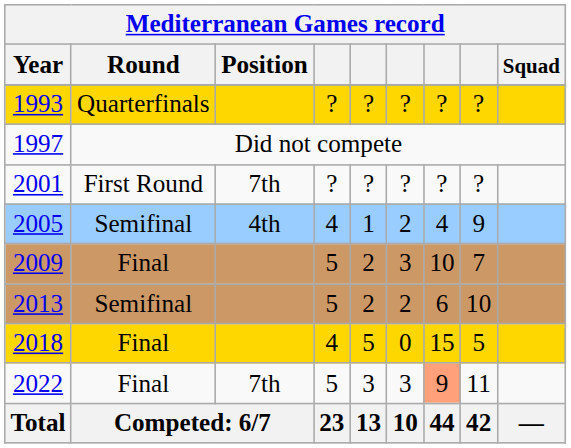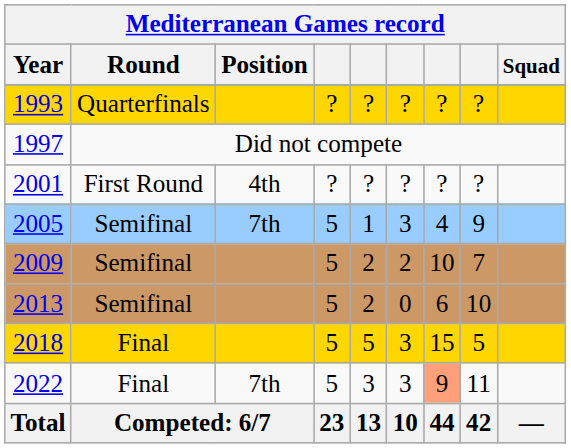2001 | Position: 7th -> 4th
2005 | Position: 4th -> 7th
2005 | column 4: 4 -> 5
2005 | column 6: 2 -> 3
2009 | Round: Final -> Semifinal
2009 | column 6: 3 -> 2
2013 | column 6: 2 -> 0
2018 | column 4: 4 -> 5
2018 | column 6: 0 -> 3
